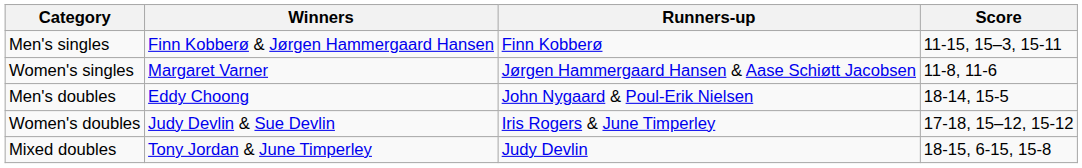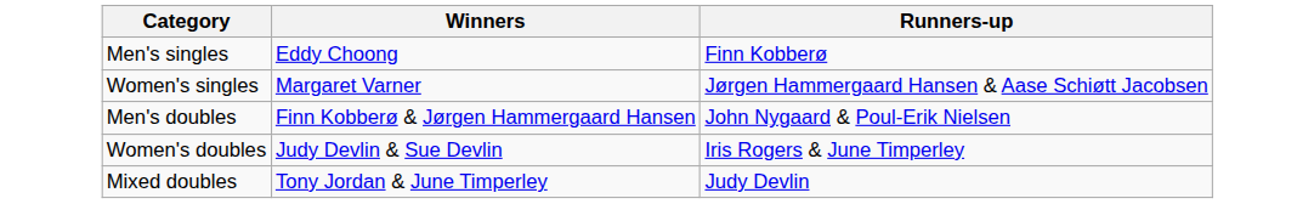- column: Score | 11-15, 15–3, 15-11 | 11-8, 11-6 | 18-14, 15-5 | 17-18, 15–12, 15-12 | 18-15, 6-15, 15-8
Men's singles | Winners: Finn Kobberø & Jørgen Hammergaard Hansen -> Eddy Choong
Men's doubles | Winners: Eddy Choong -> Finn Kobberø & Jørgen Hammergaard Hansen
